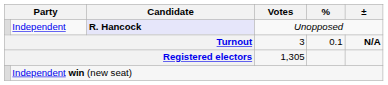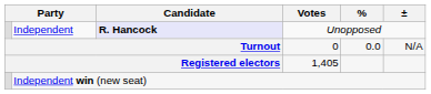Turnout | Votes: 3 -> 0
Turnout | %: 0.1 -> 0.0
Turnout | ±: bold -> normal
Registered electors | Votes: 1,305 -> 1,405
